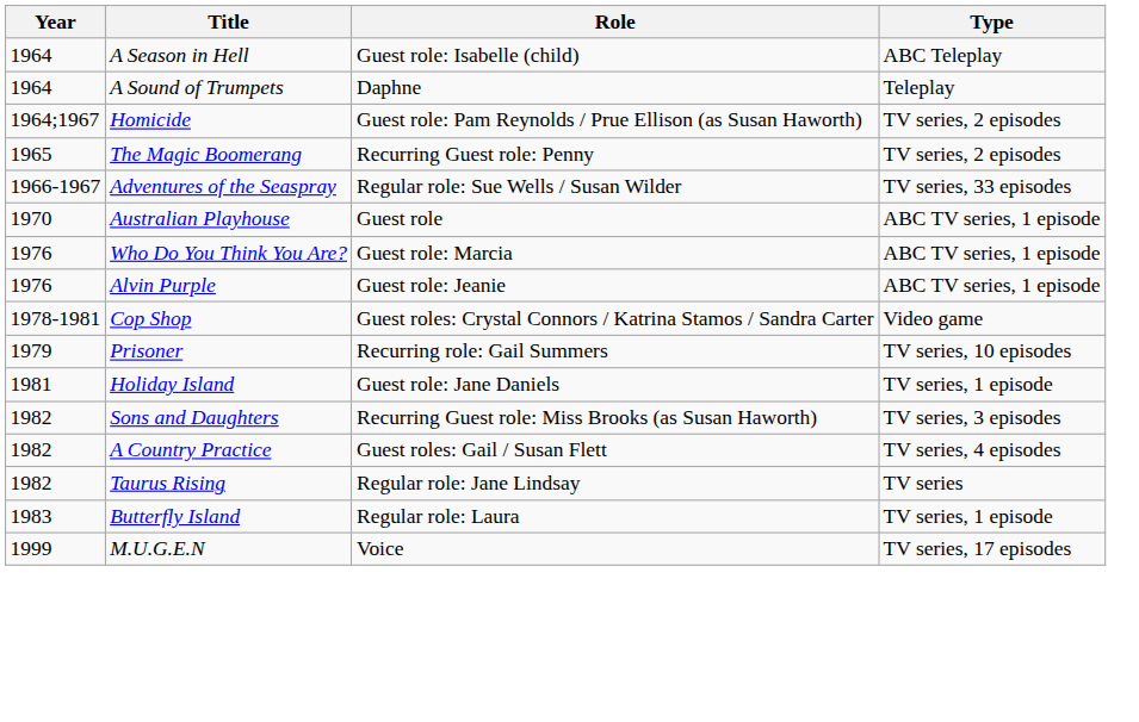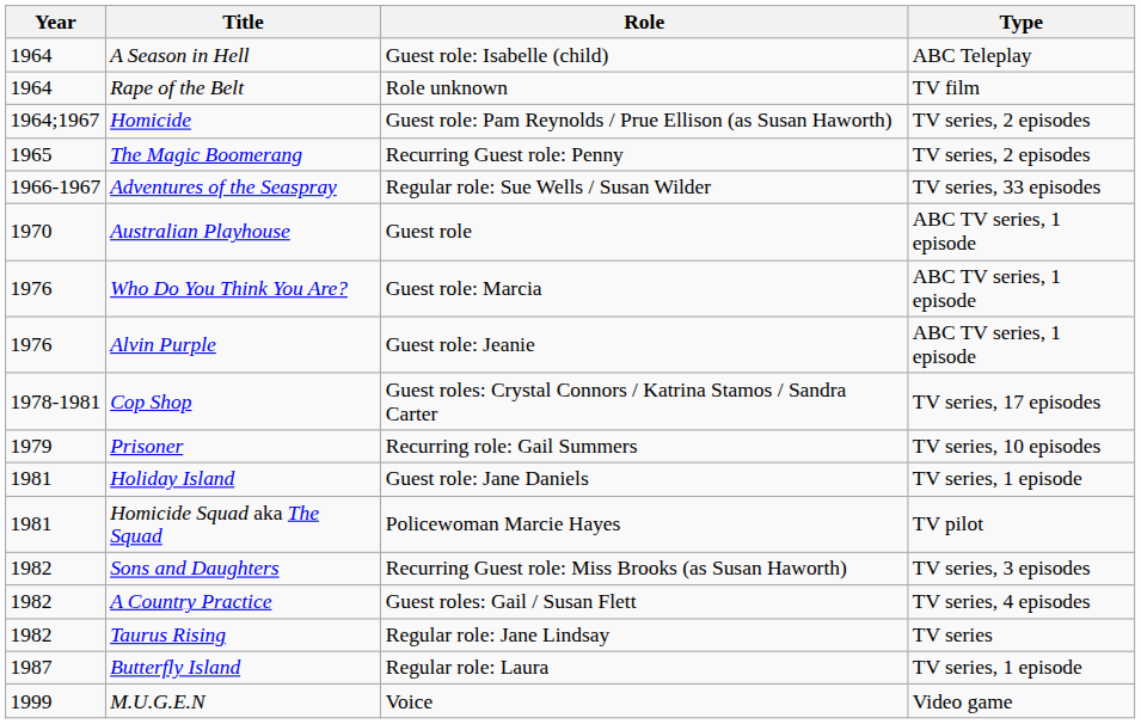- row: 1964 | A Sound of Trumpets | Daphne | Teleplay
+ row: 1964 | Rape of the Belt | Role unknown | TV film
Cop Shop | Type: Video game -> TV series, 17 episodes
+ row: 1981 | Homicide Squad aka The Squad | Policewoman Marcie Hayes | TV pilot
Butterfly Island | Year: 1983 -> 1987
M.U.G.E.N | Type: TV series, 17 episodes -> Video game
